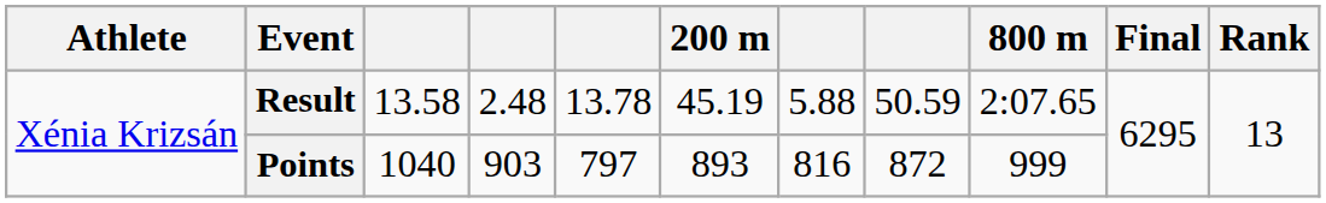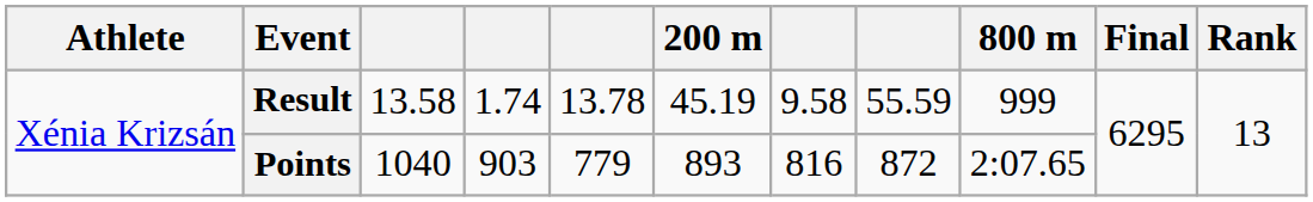Result | column 4: 2.48 -> 1.74
Result | column 7: 5.88 -> 9.58
Result | column 8: 50.59 -> 55.59
Result | 800 m: 2:07.65 -> 999
Points | column 5: 797 -> 779
Points | 800 m: 999 -> 2:07.65
